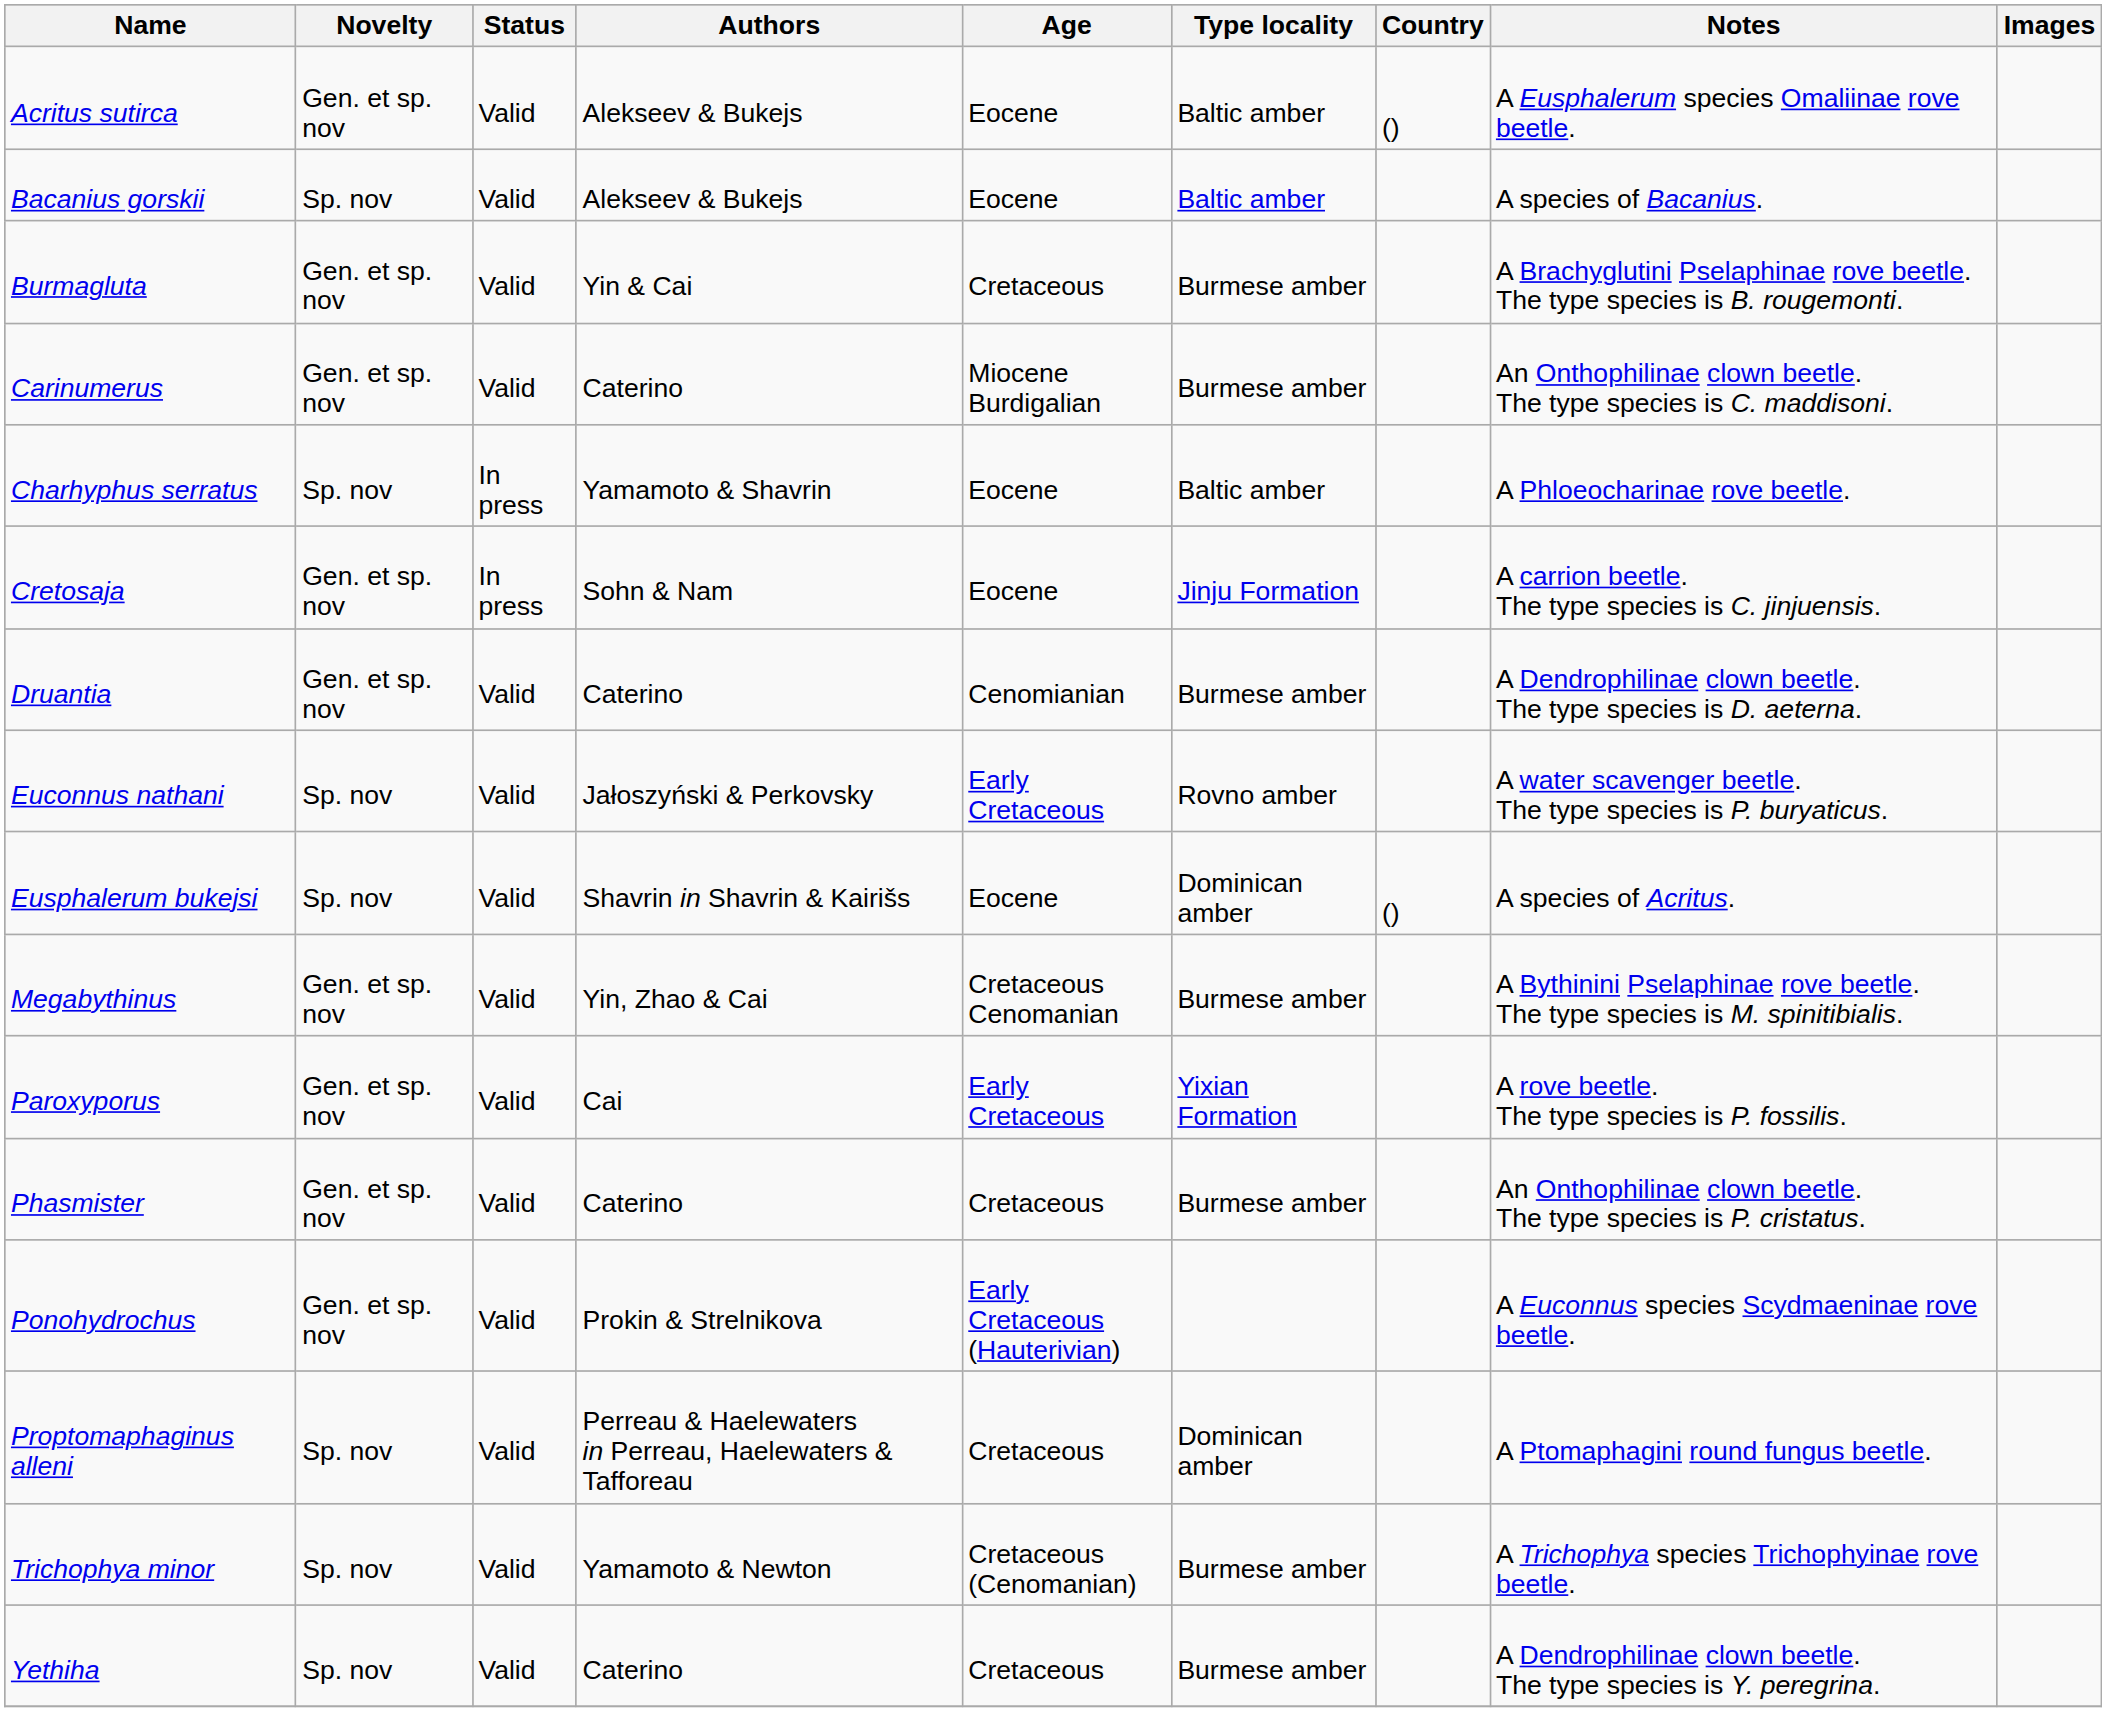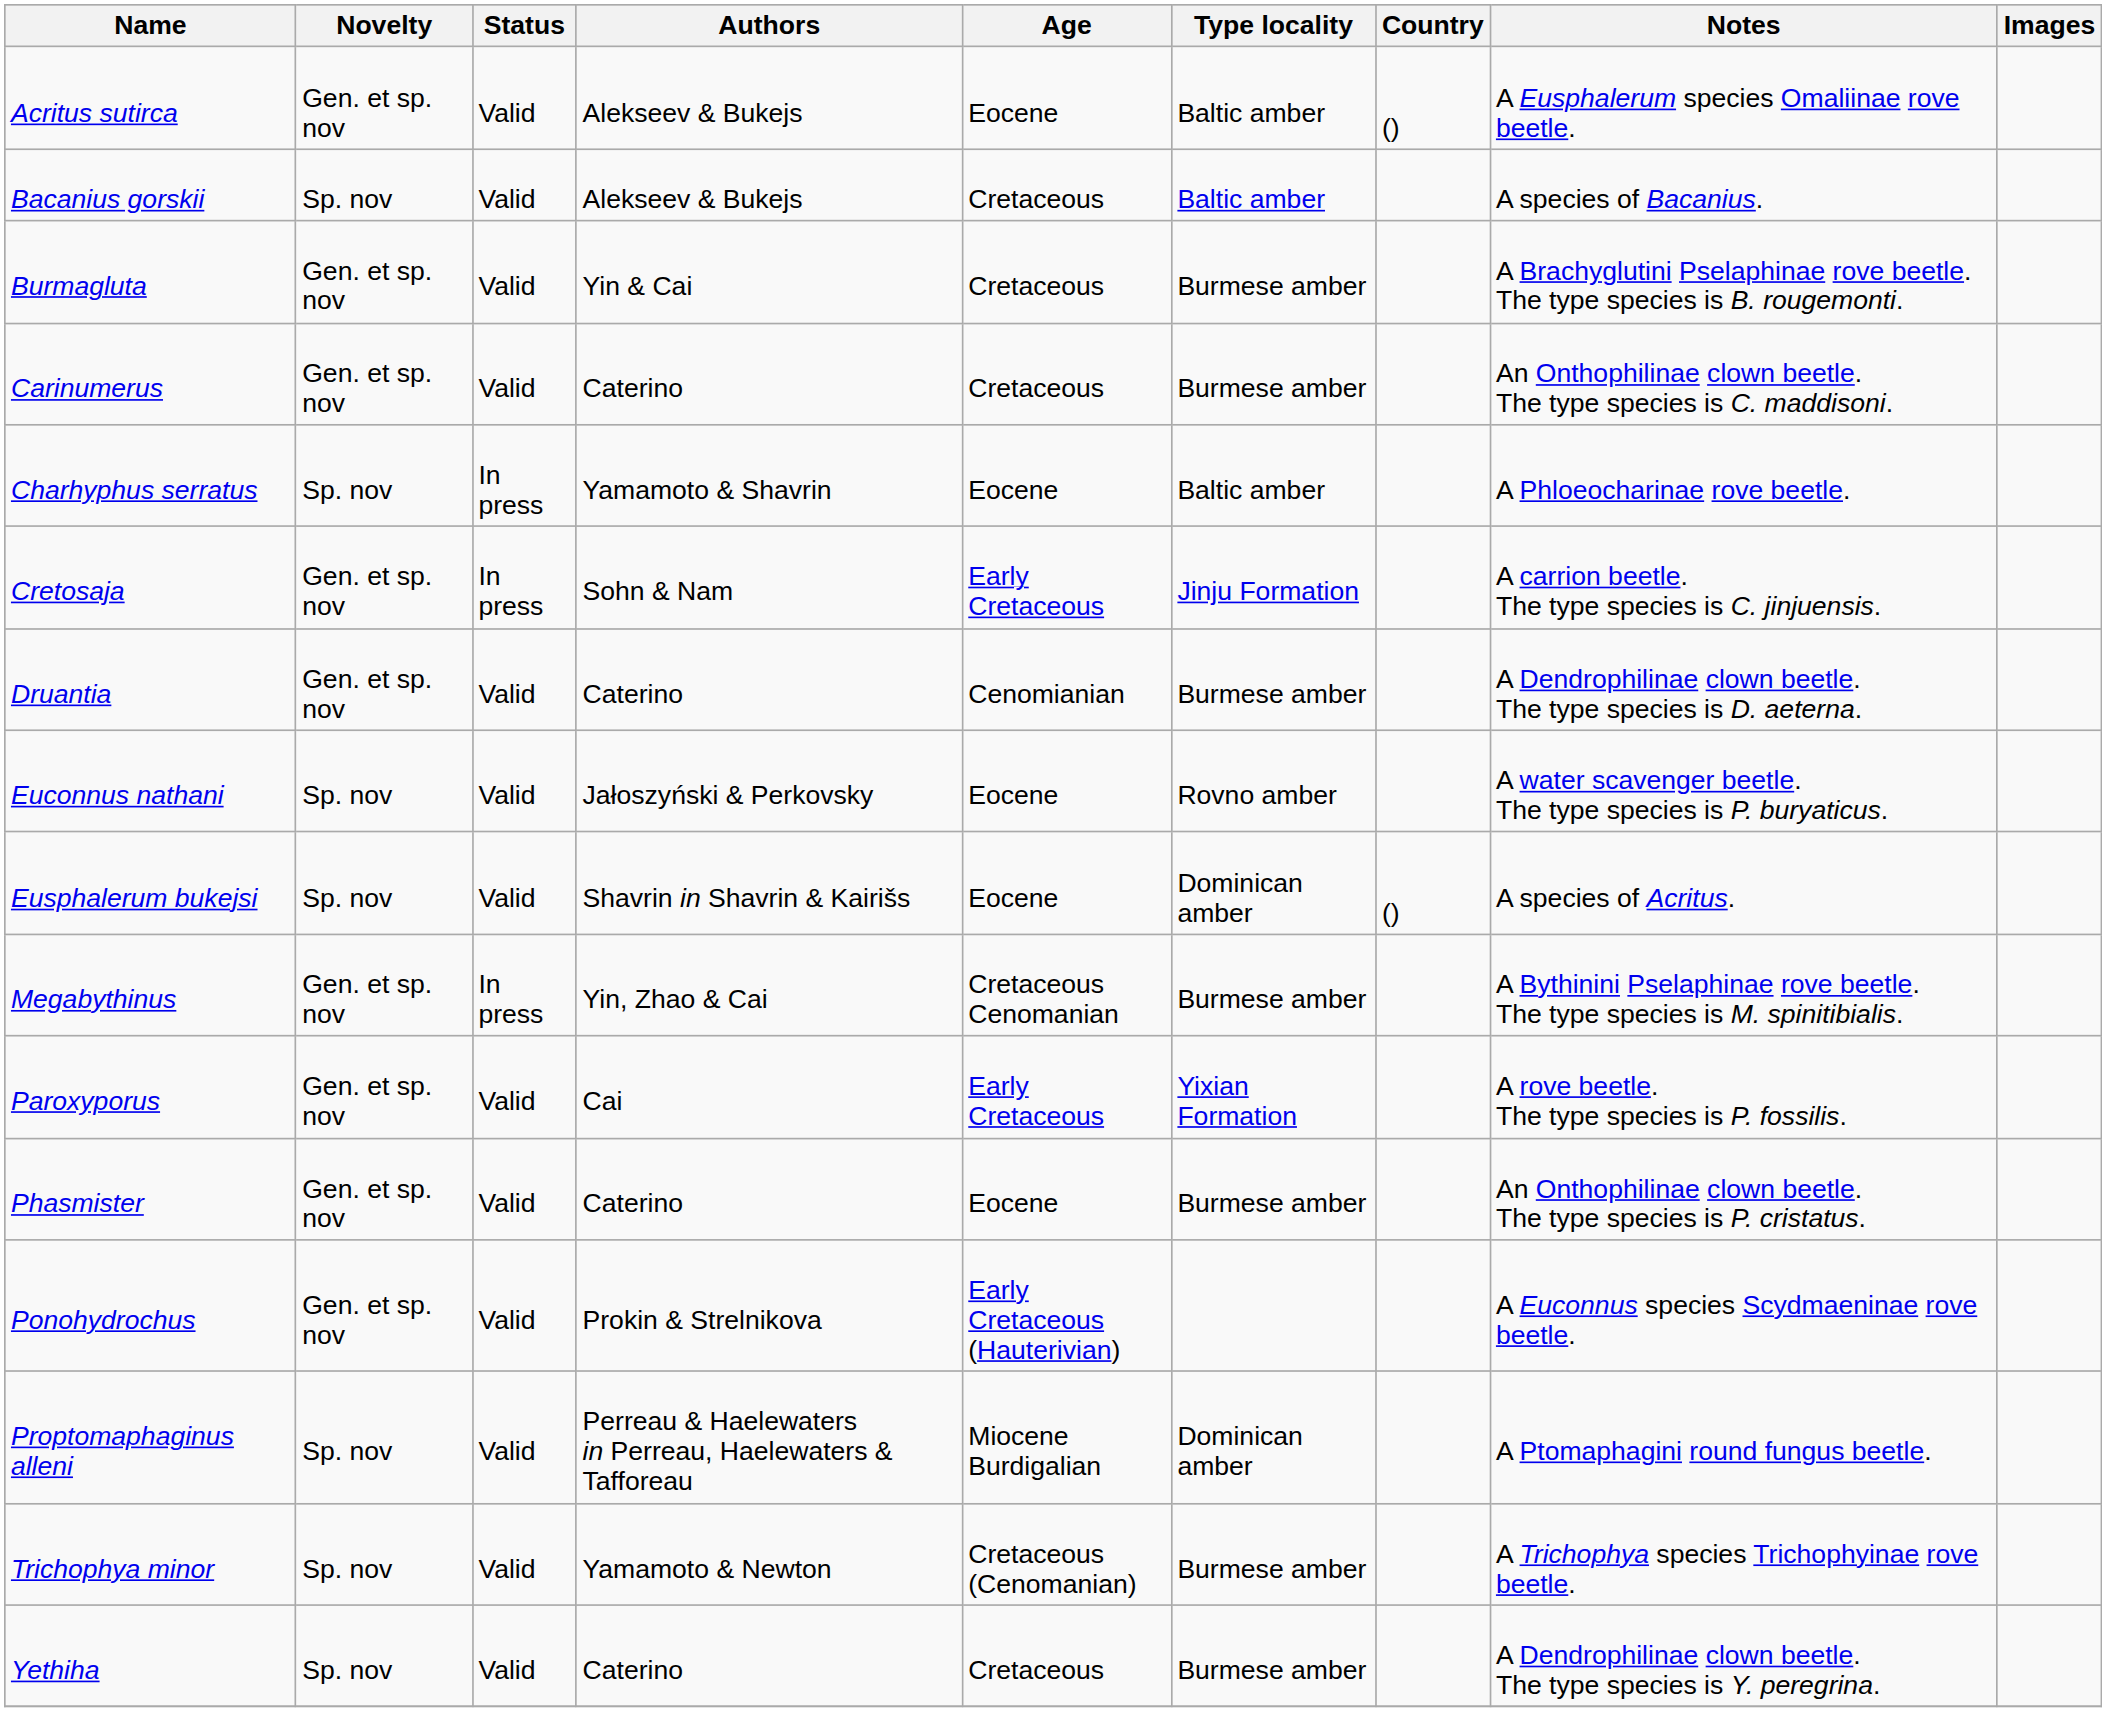Bacanius gorskii | Age: Eocene -> Cretaceous
Carinumerus | Age: Miocene Burdigalian -> Cretaceous
Cretosaja | Age: Eocene -> Early Cretaceous
Euconnus nathani | Age: Early Cretaceous -> Eocene
Megabythinus | Status: Valid -> In press
Phasmister | Age: Cretaceous -> Eocene
Proptomaphaginus alleni | Age: Cretaceous -> Miocene Burdigalian
